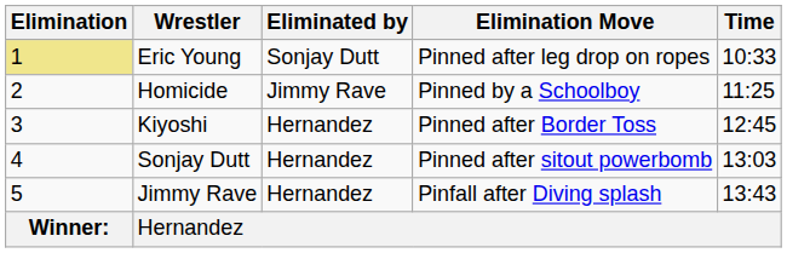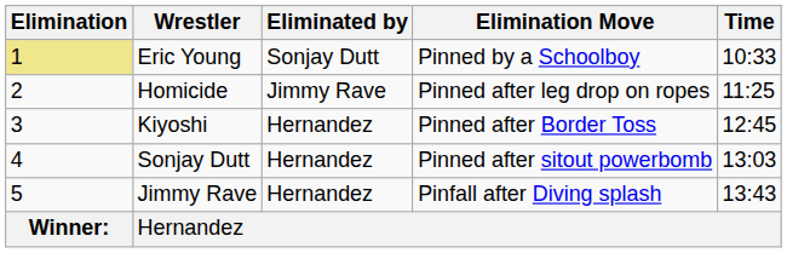Eric Young | Elimination Move: Pinned after leg drop on ropes -> Pinned by a Schoolboy
Homicide | Elimination Move: Pinned by a Schoolboy -> Pinned after leg drop on ropes
